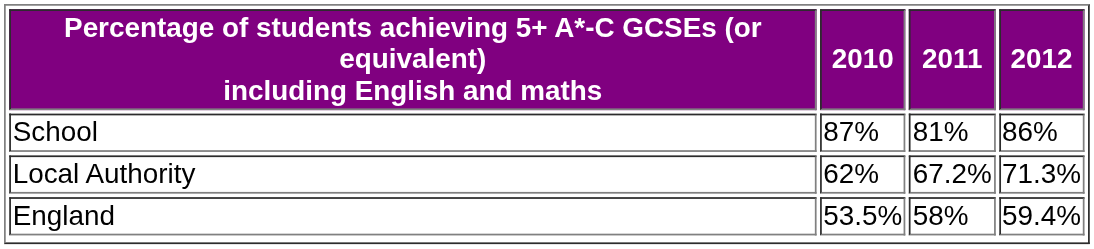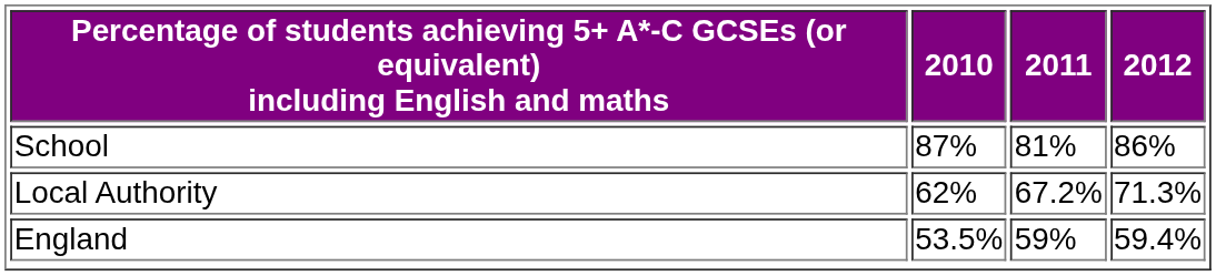England | 2011: 58% -> 59%
